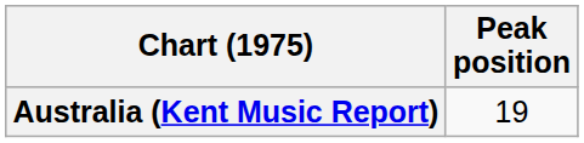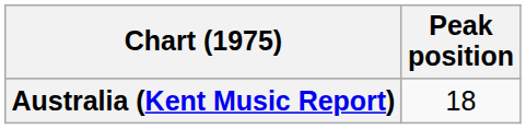Australia (Kent Music Report) | Peak position: 19 -> 18
